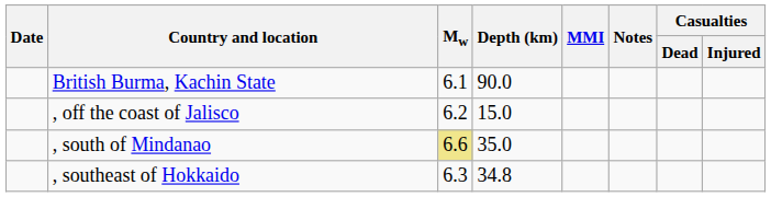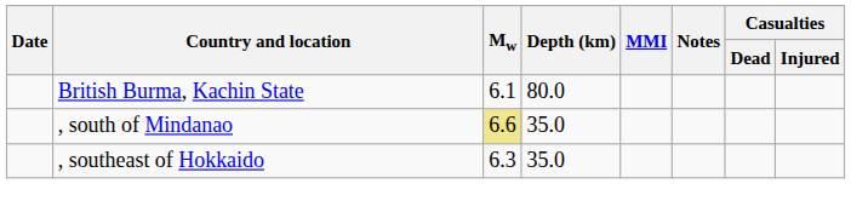British Burma, Kachin State | Depth (km): 90.0 -> 80.0
- row: , off the coast of Jalisco | 6.2 | 15.0
, southeast of Hokkaido | Depth (km): 34.8 -> 35.0
